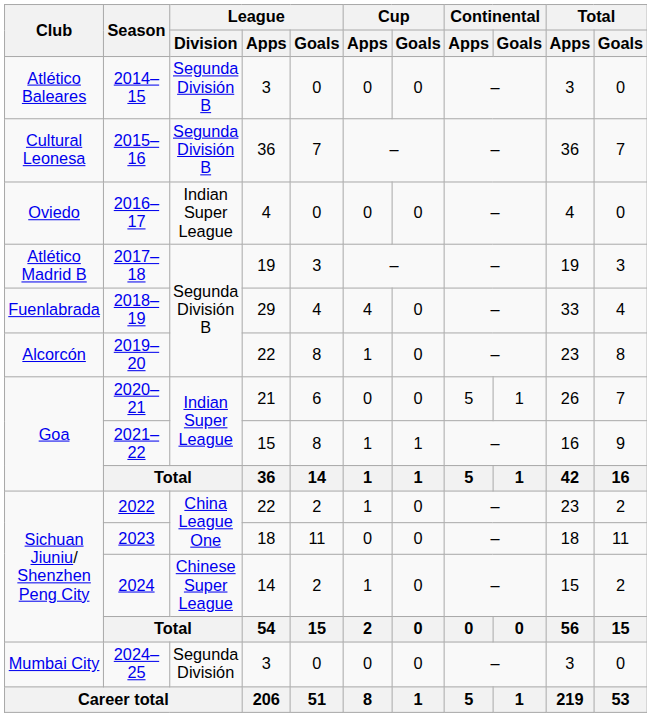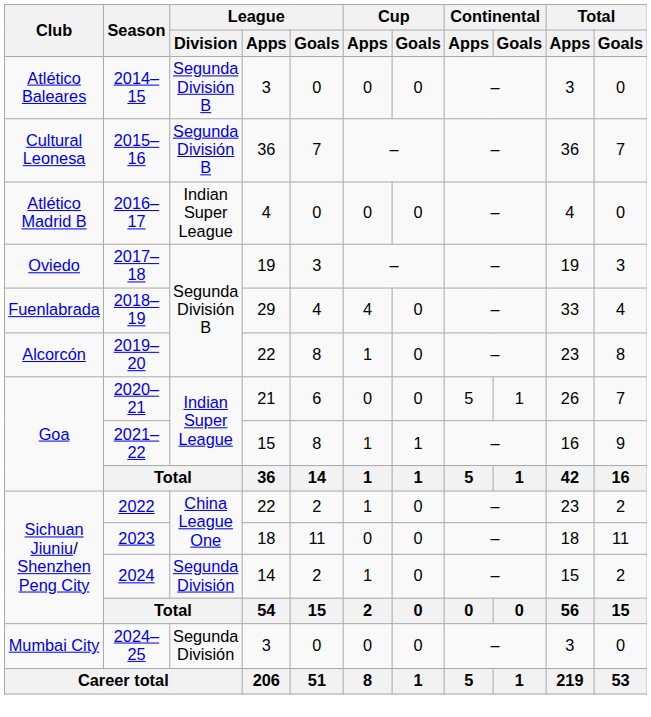2016–17 | Club: Oviedo -> Atlético Madrid B
2017–18 | Club: Atlético Madrid B -> Oviedo
2024 | League / Division: Chinese Super League -> Segunda División
